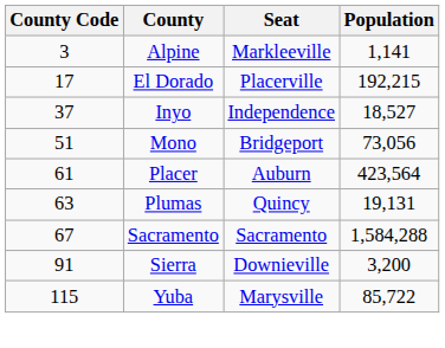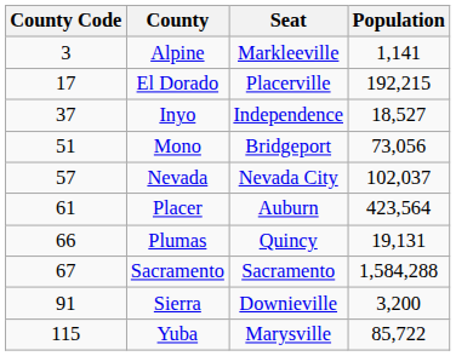+ row: 57 | Nevada | Nevada City | 102,037
Plumas | County Code: 63 -> 66
